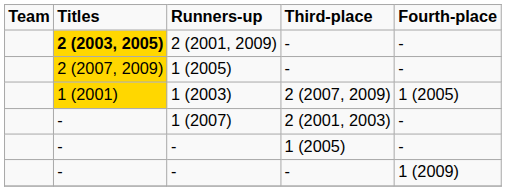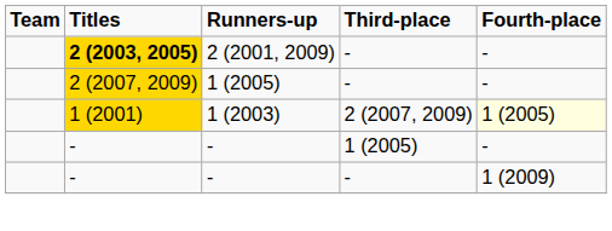1 (2003) | Fourth-place: no background -> lightyellow background
- row: - | 1 (2007) | 2 (2001, 2003) | -
